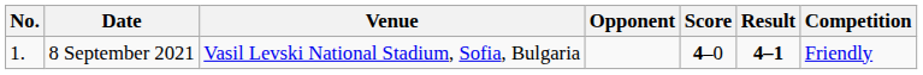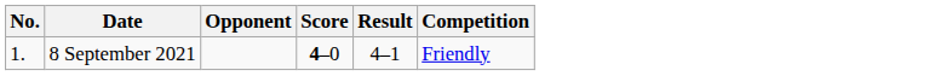- column: Venue | Vasil Levski National Stadium, Sofia, Bulgaria
8 September 2021 | Result: bold -> normal
